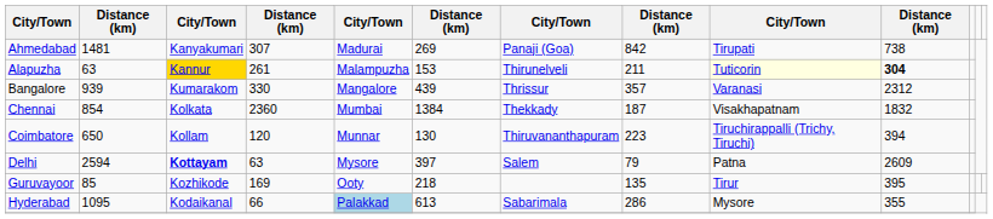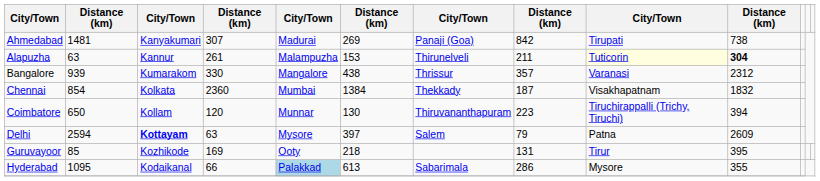Alapuzha | column 3: gold background -> no background
Bangalore | column 6: 439 -> 438
Guruvayoor | column 8: 135 -> 131
